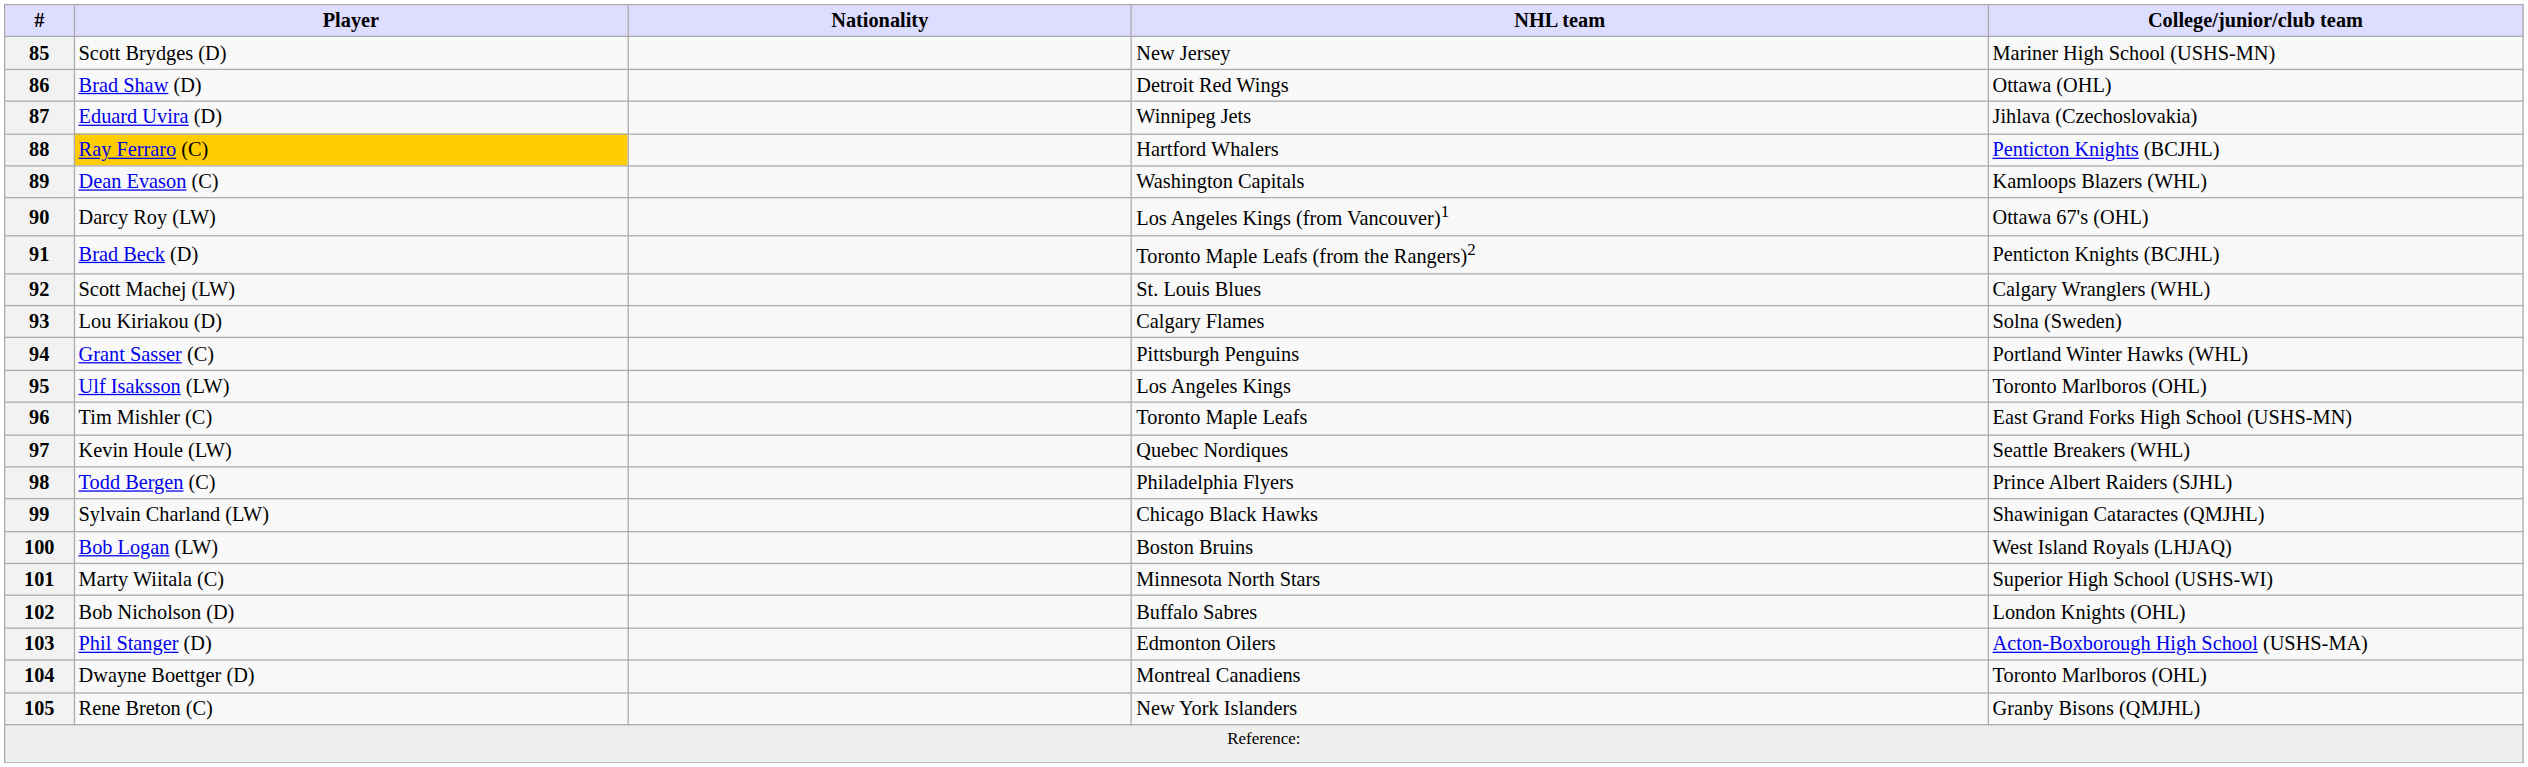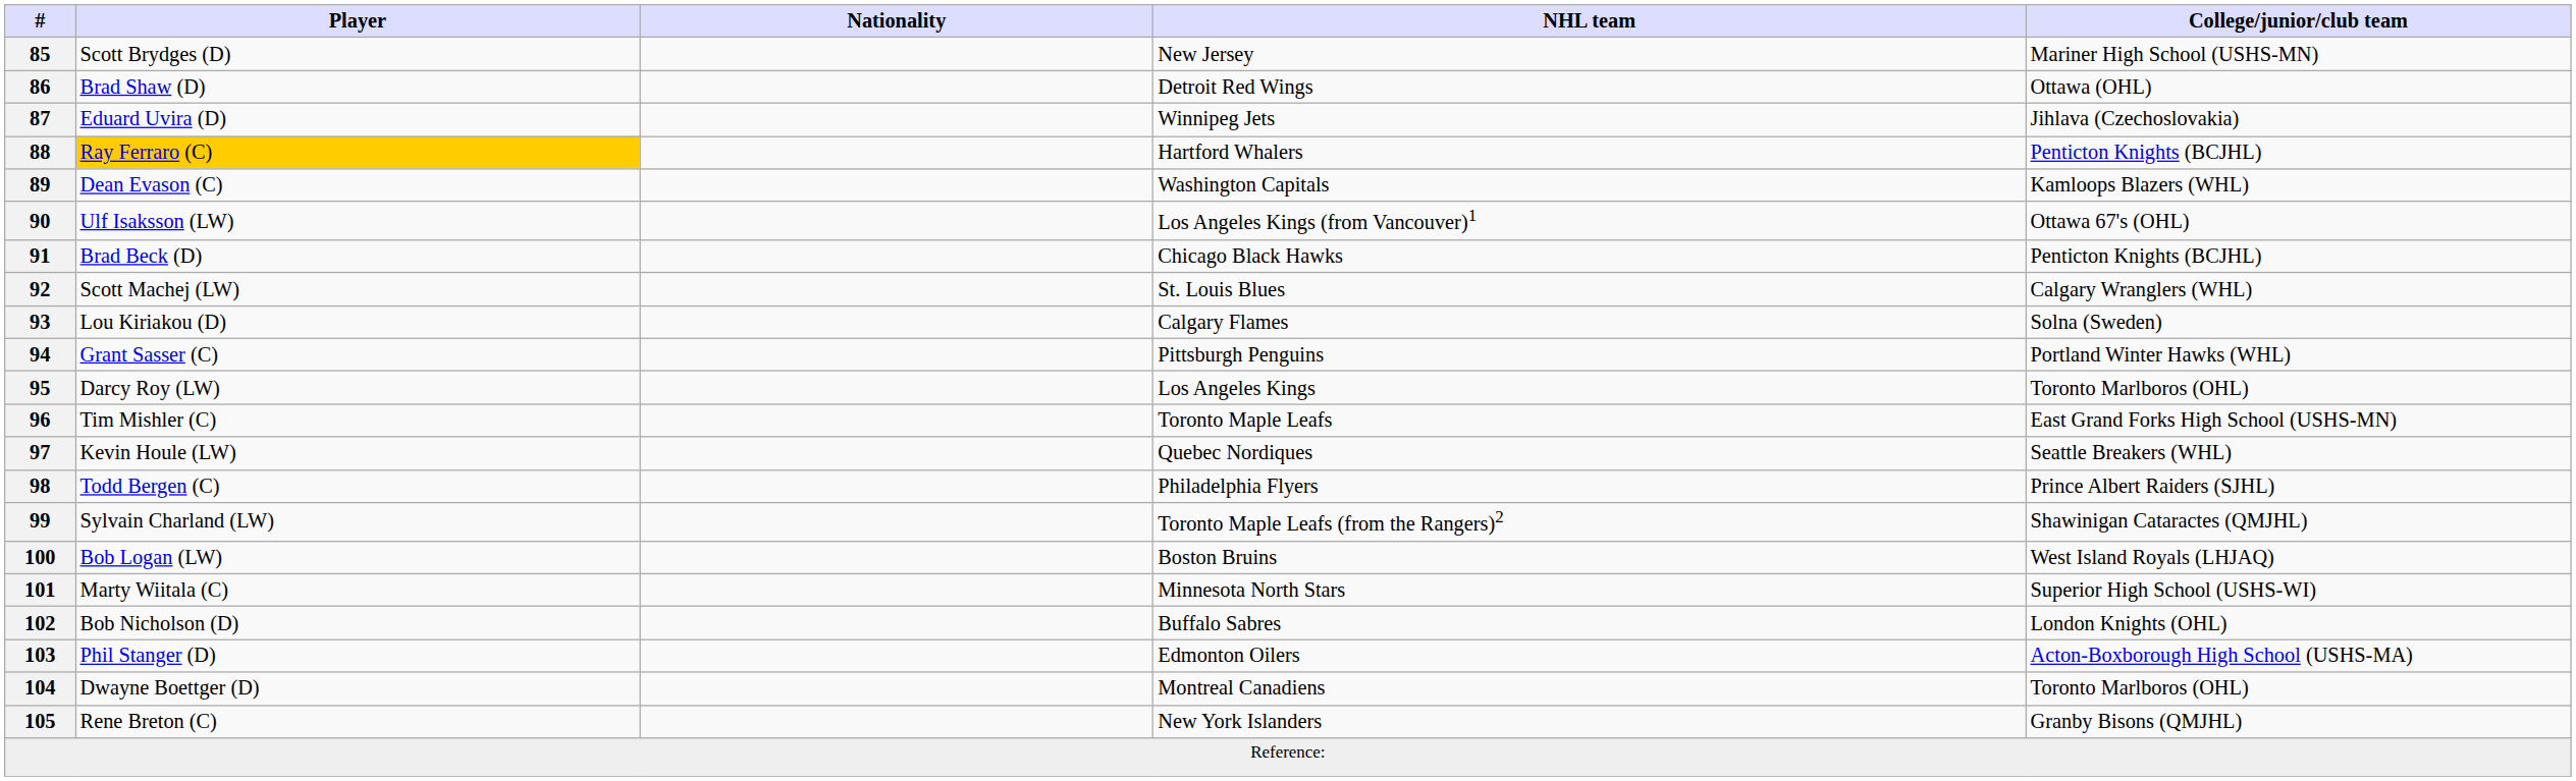90 | Player: Darcy Roy (LW) -> Ulf Isaksson (LW)
91 | NHL team: Toronto Maple Leafs (from the Rangers)2 -> Chicago Black Hawks
95 | Player: Ulf Isaksson (LW) -> Darcy Roy (LW)
99 | NHL team: Chicago Black Hawks -> Toronto Maple Leafs (from the Rangers)2
